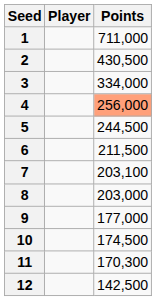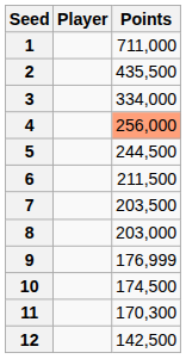2 | Points: 430,500 -> 435,500
7 | Points: 203,100 -> 203,500
9 | Points: 177,000 -> 176,999
